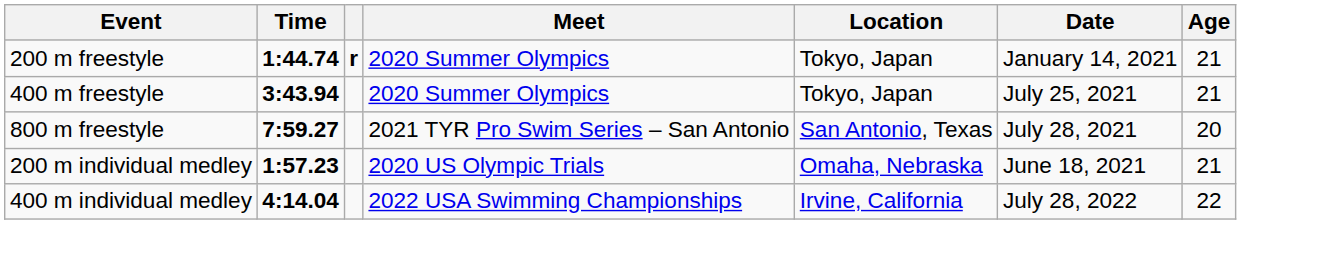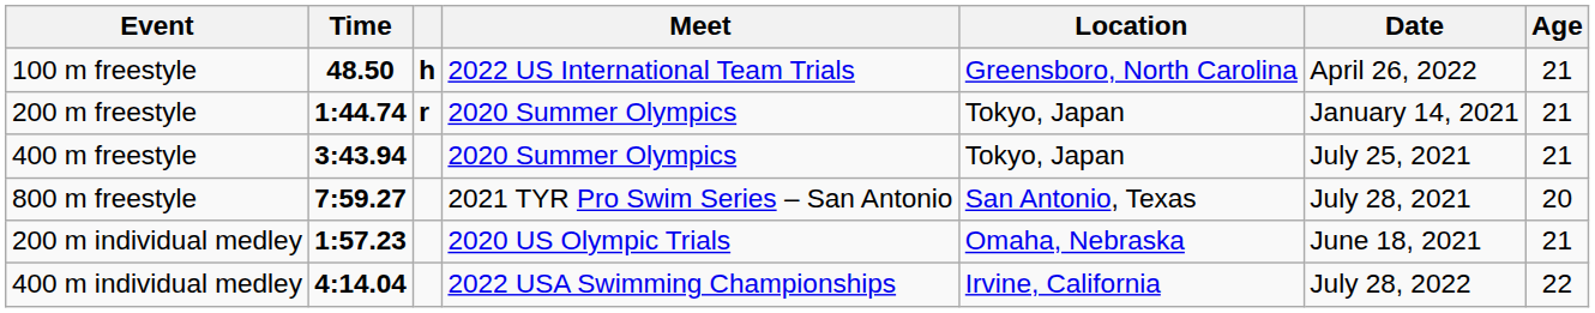+ row: 100 m freestyle | 48.50 | h | 2022 US International Team Trials | Greensboro, North Carolina | April 26, 2022 | 21
